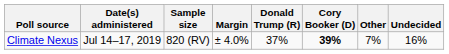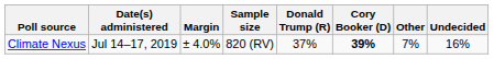columns swapped: Sample size <-> Margin
